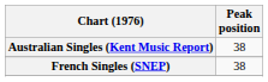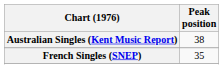French Singles (SNEP) | Peak position: 38 -> 35
